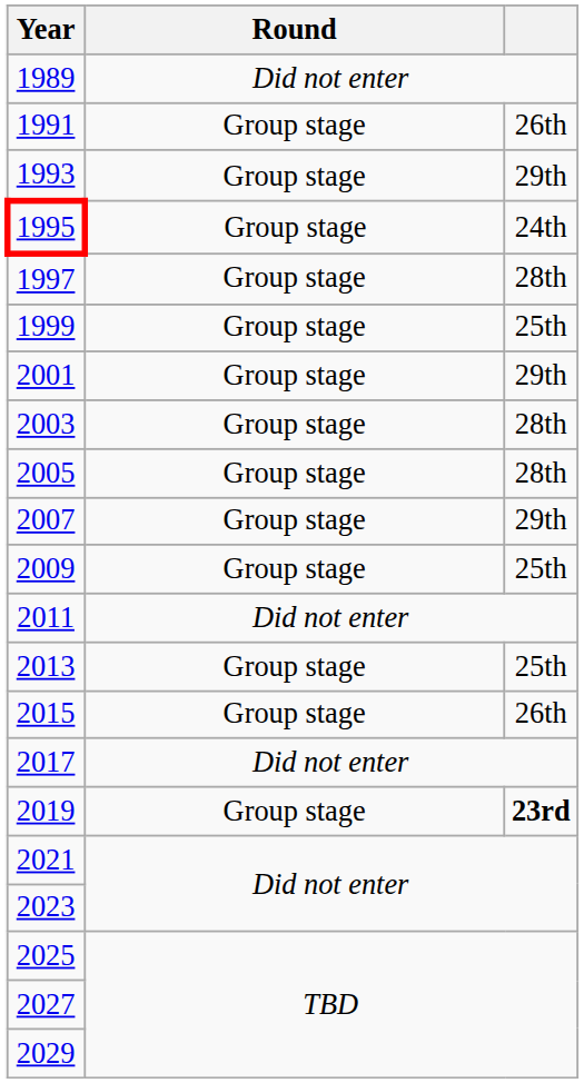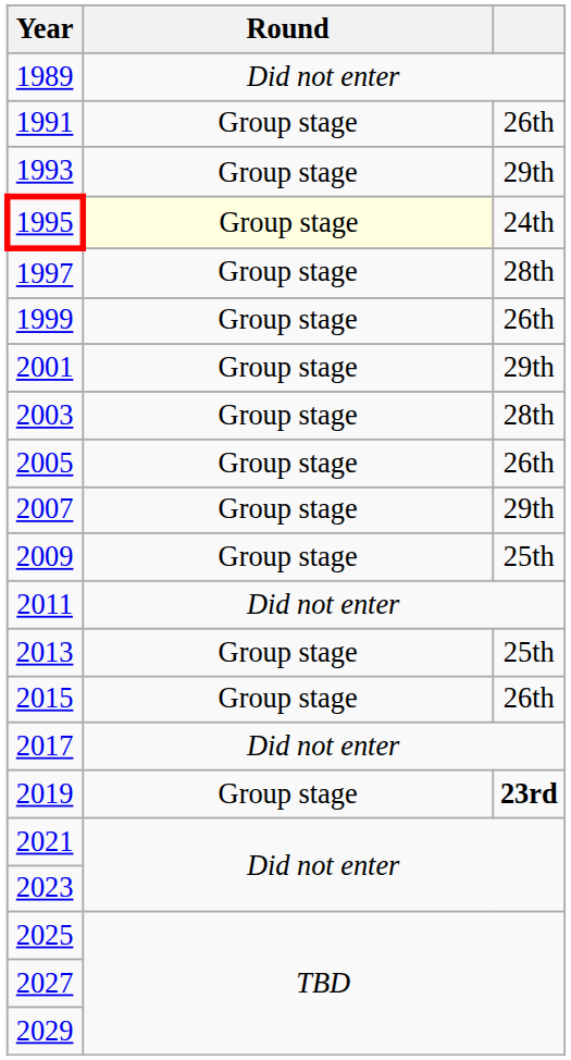1995 | Round: no background -> lightyellow background
1999 | column 3: 25th -> 26th
2005 | column 3: 28th -> 26th
